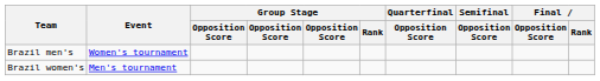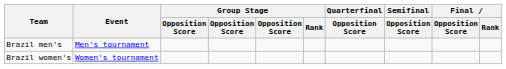Brazil men's | Event: Women's tournament -> Men's tournament
Brazil women's | Event: Men's tournament -> Women's tournament
